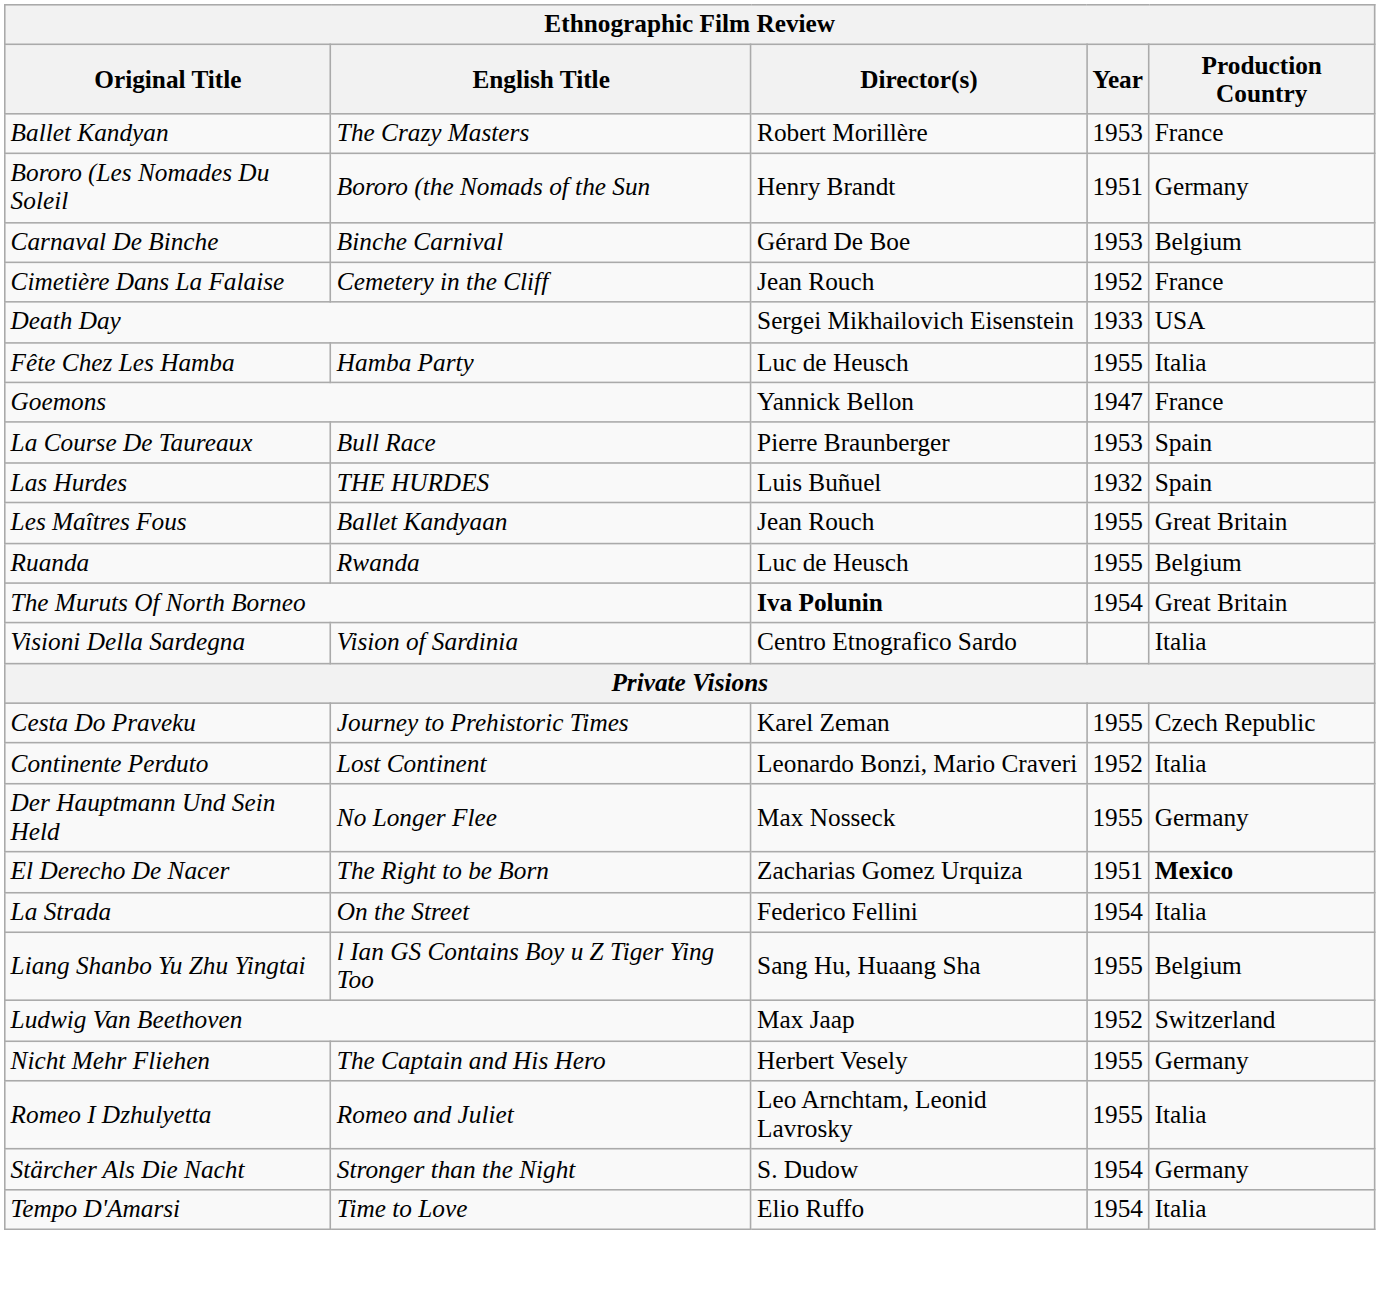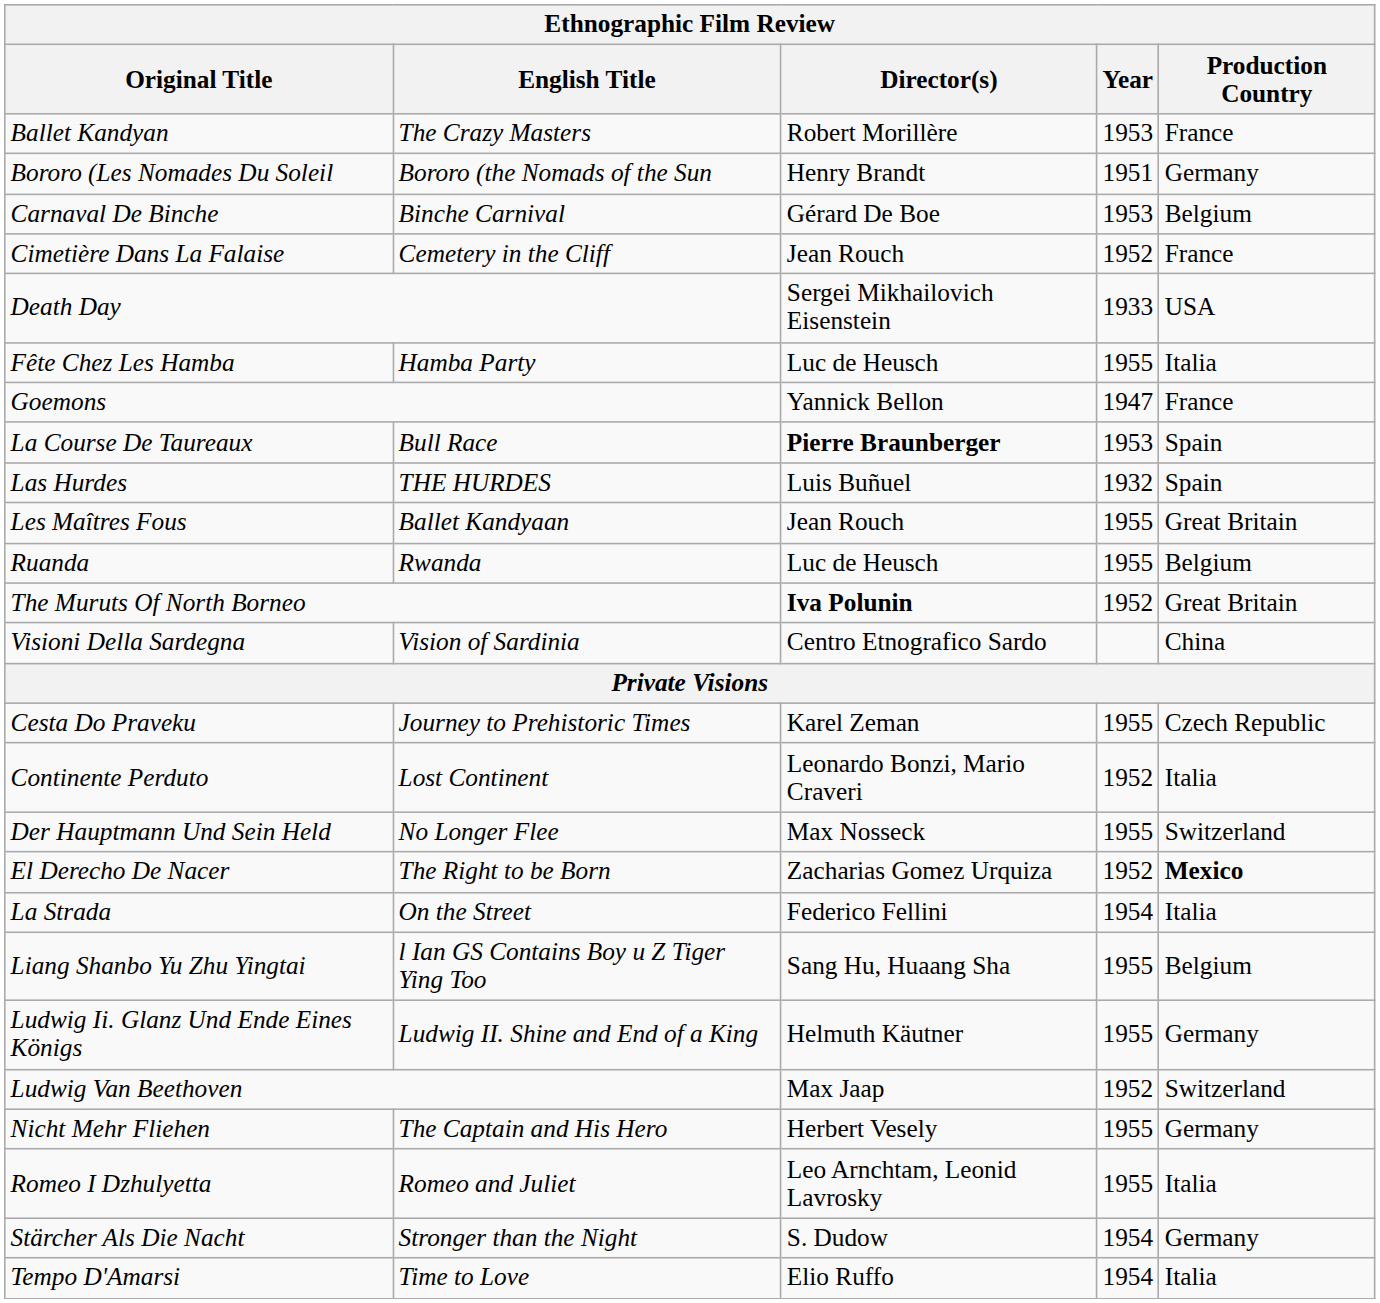La Course De Taureaux | Director(s): normal -> bold
The Muruts Of North Borneo | Year: 1954 -> 1952
Visioni Della Sardegna | Production Country: Italia -> China
Der Hauptmann Und Sein Held | Production Country: Germany -> Switzerland
El Derecho De Nacer | Year: 1951 -> 1952
+ row: Ludwig Ii. Glanz Und Ende Eines Königs | Ludwig II. Shine and End of a King | Helmuth Käutner | 1955 | Germany
